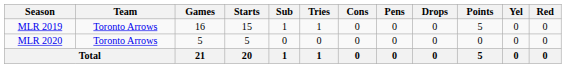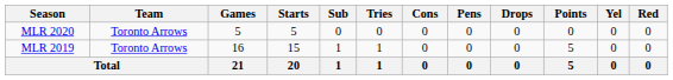rows swapped: MLR 2019 <-> MLR 2020
